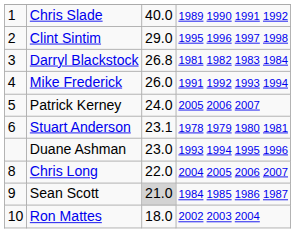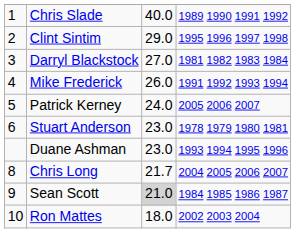Darryl Blackstock | column 3: 26.8 -> 27.0
Stuart Anderson | column 3: 23.1 -> 23.0
Chris Long | column 3: 22.0 -> 21.7
